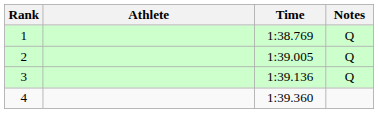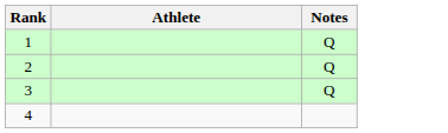- column: Time | 1:38.769 | 1:39.005 | 1:39.136 | 1:39.360
